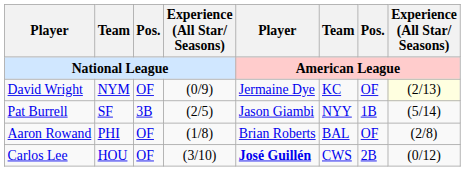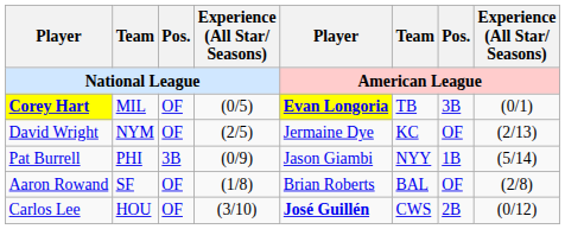+ row: Corey Hart | MIL | OF | (0/5) | Evan Longoria | TB | 3B | (0/1)
David Wright | Experience (All Star/ Seasons) / National League: (0/9) -> (2/5)
David Wright | Experience (All Star/ Seasons) / American League: lightyellow background -> no background
Pat Burrell | Team / National League: SF -> PHI
Pat Burrell | Experience (All Star/ Seasons) / National League: (2/5) -> (0/9)
Aaron Rowand | Team / National League: PHI -> SF
